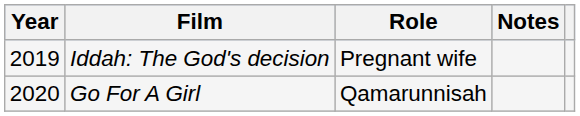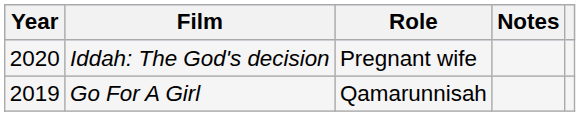Iddah: The God's decision | Year: 2019 -> 2020
Go For A Girl | Year: 2020 -> 2019
